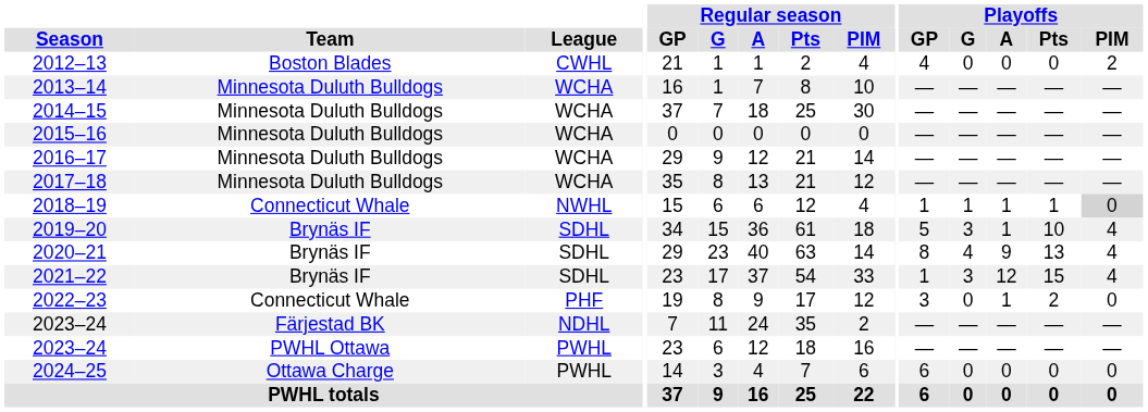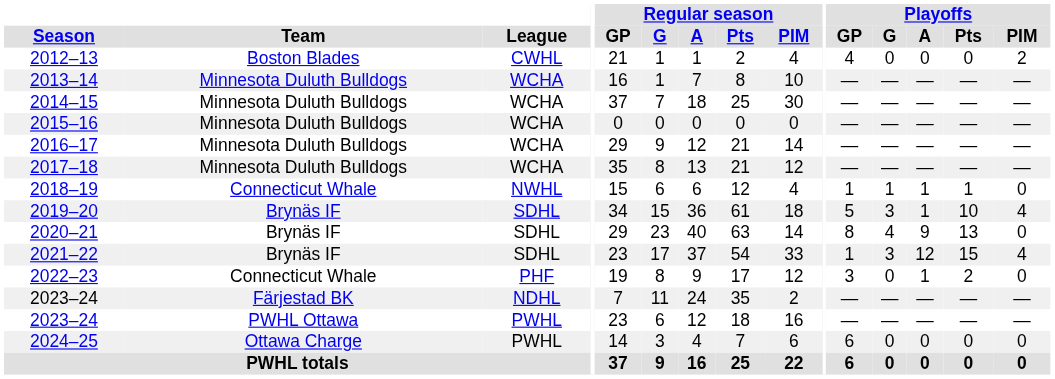2018–19 | Playoffs / PIM: lightgrey background -> no background
2020–21 | Playoffs / PIM: 4 -> 0
